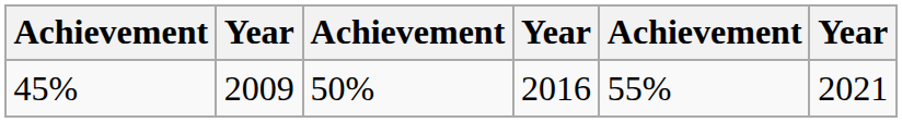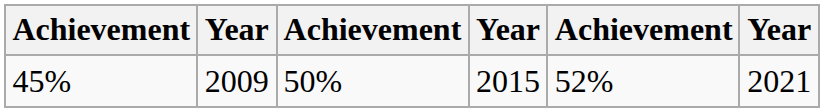45% | column 4: 2016 -> 2015
45% | column 5: 55% -> 52%
